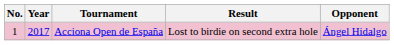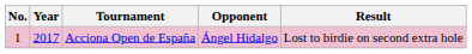columns swapped: Opponent <-> Result
